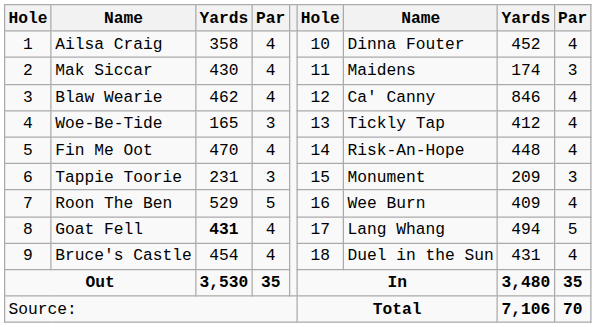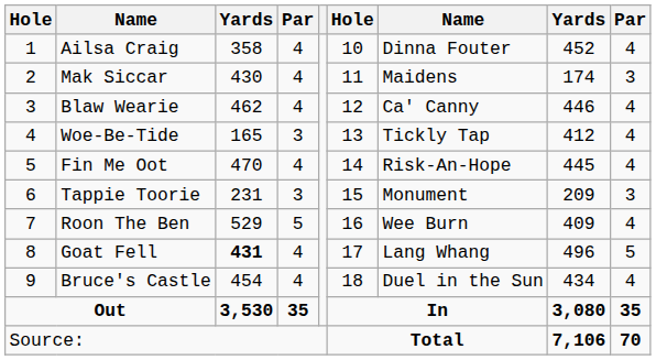Blaw Wearie | column 8: 846 -> 446
Fin Me Oot | column 8: 448 -> 445
Goat Fell | column 8: 494 -> 496
Bruce's Castle | column 8: 431 -> 434
Out | column 8: 3,480 -> 3,080
